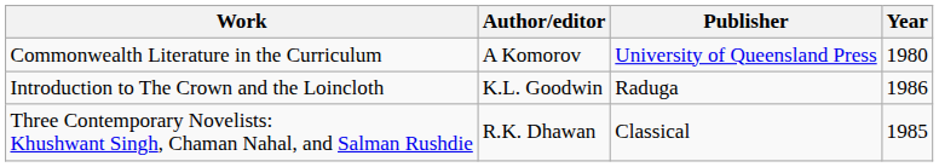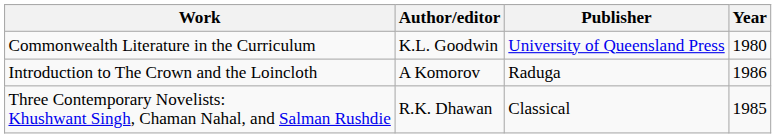Commonwealth Literature in the Curriculum | Author/editor: A Komorov -> K.L. Goodwin
Introduction to The Crown and the Loincloth | Author/editor: K.L. Goodwin -> A Komorov
